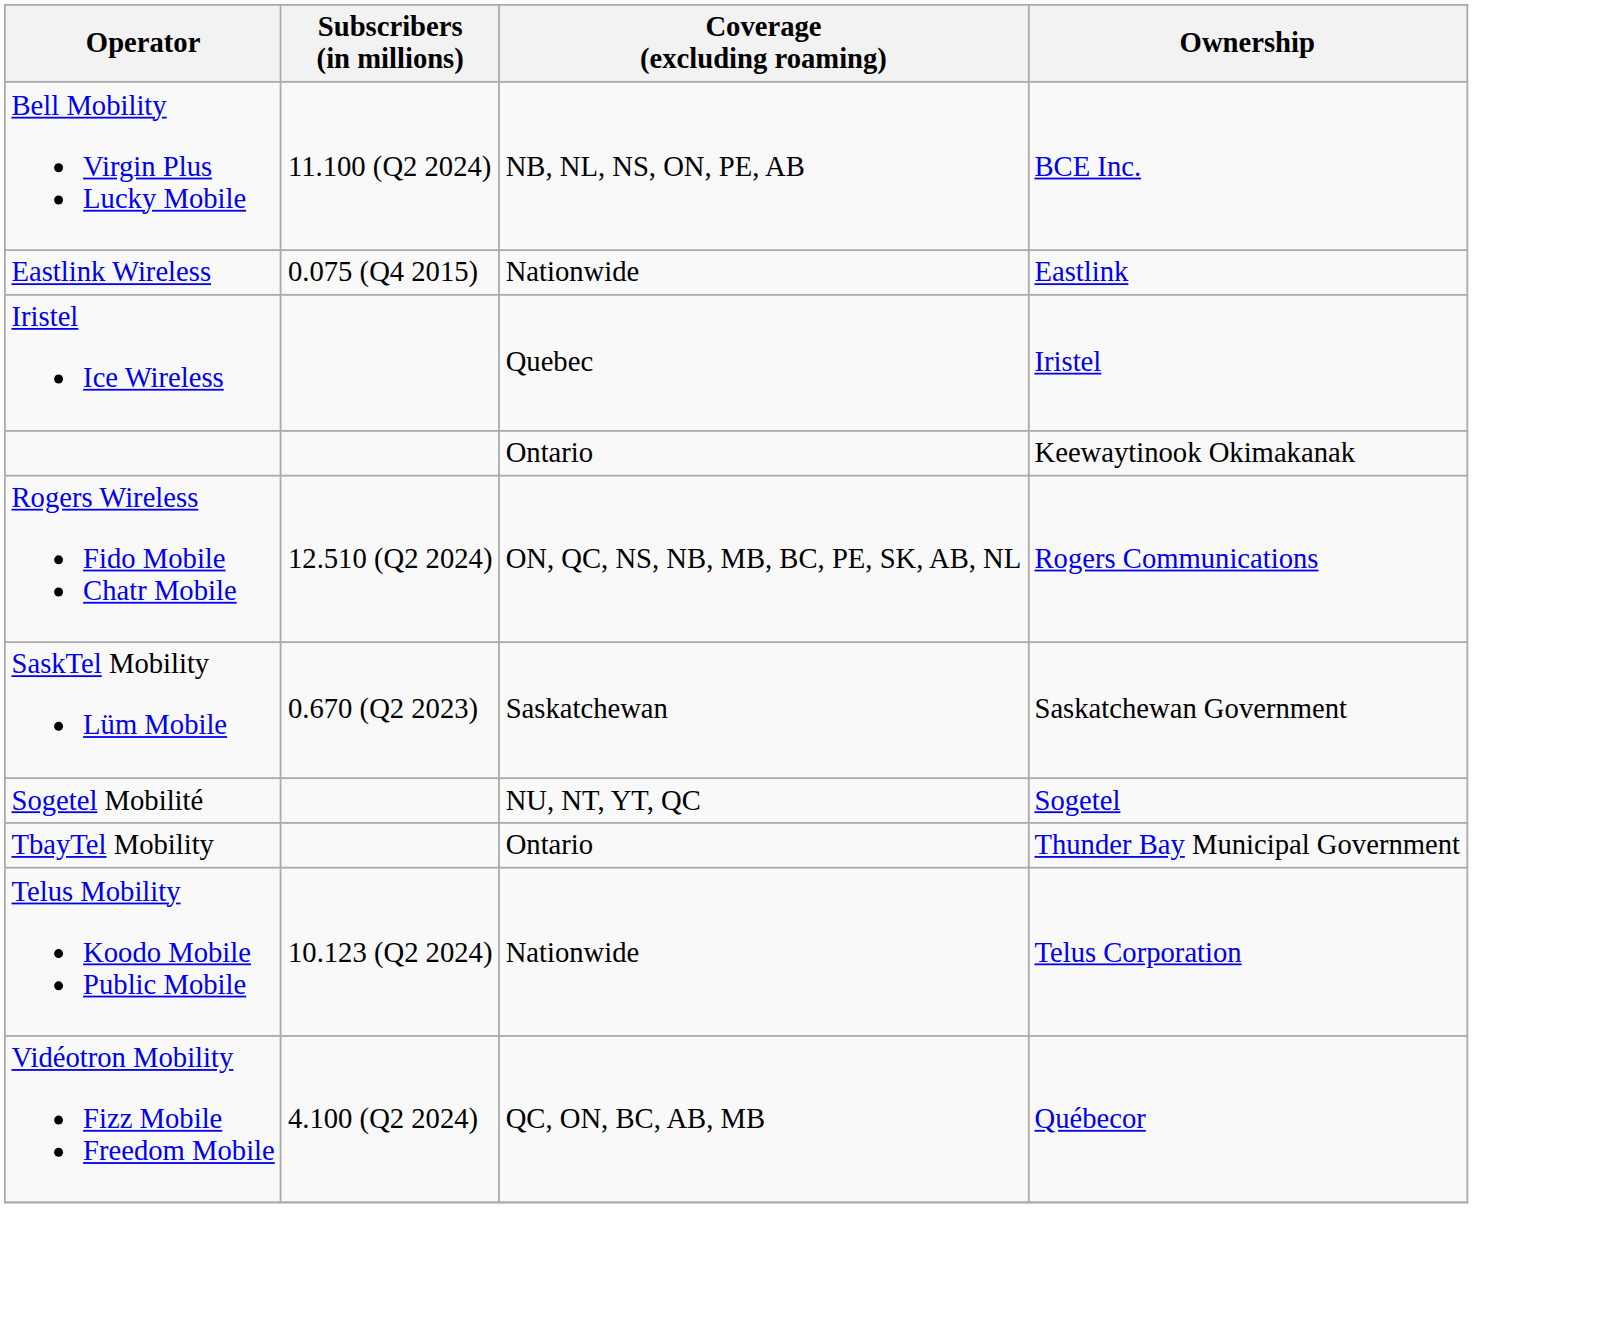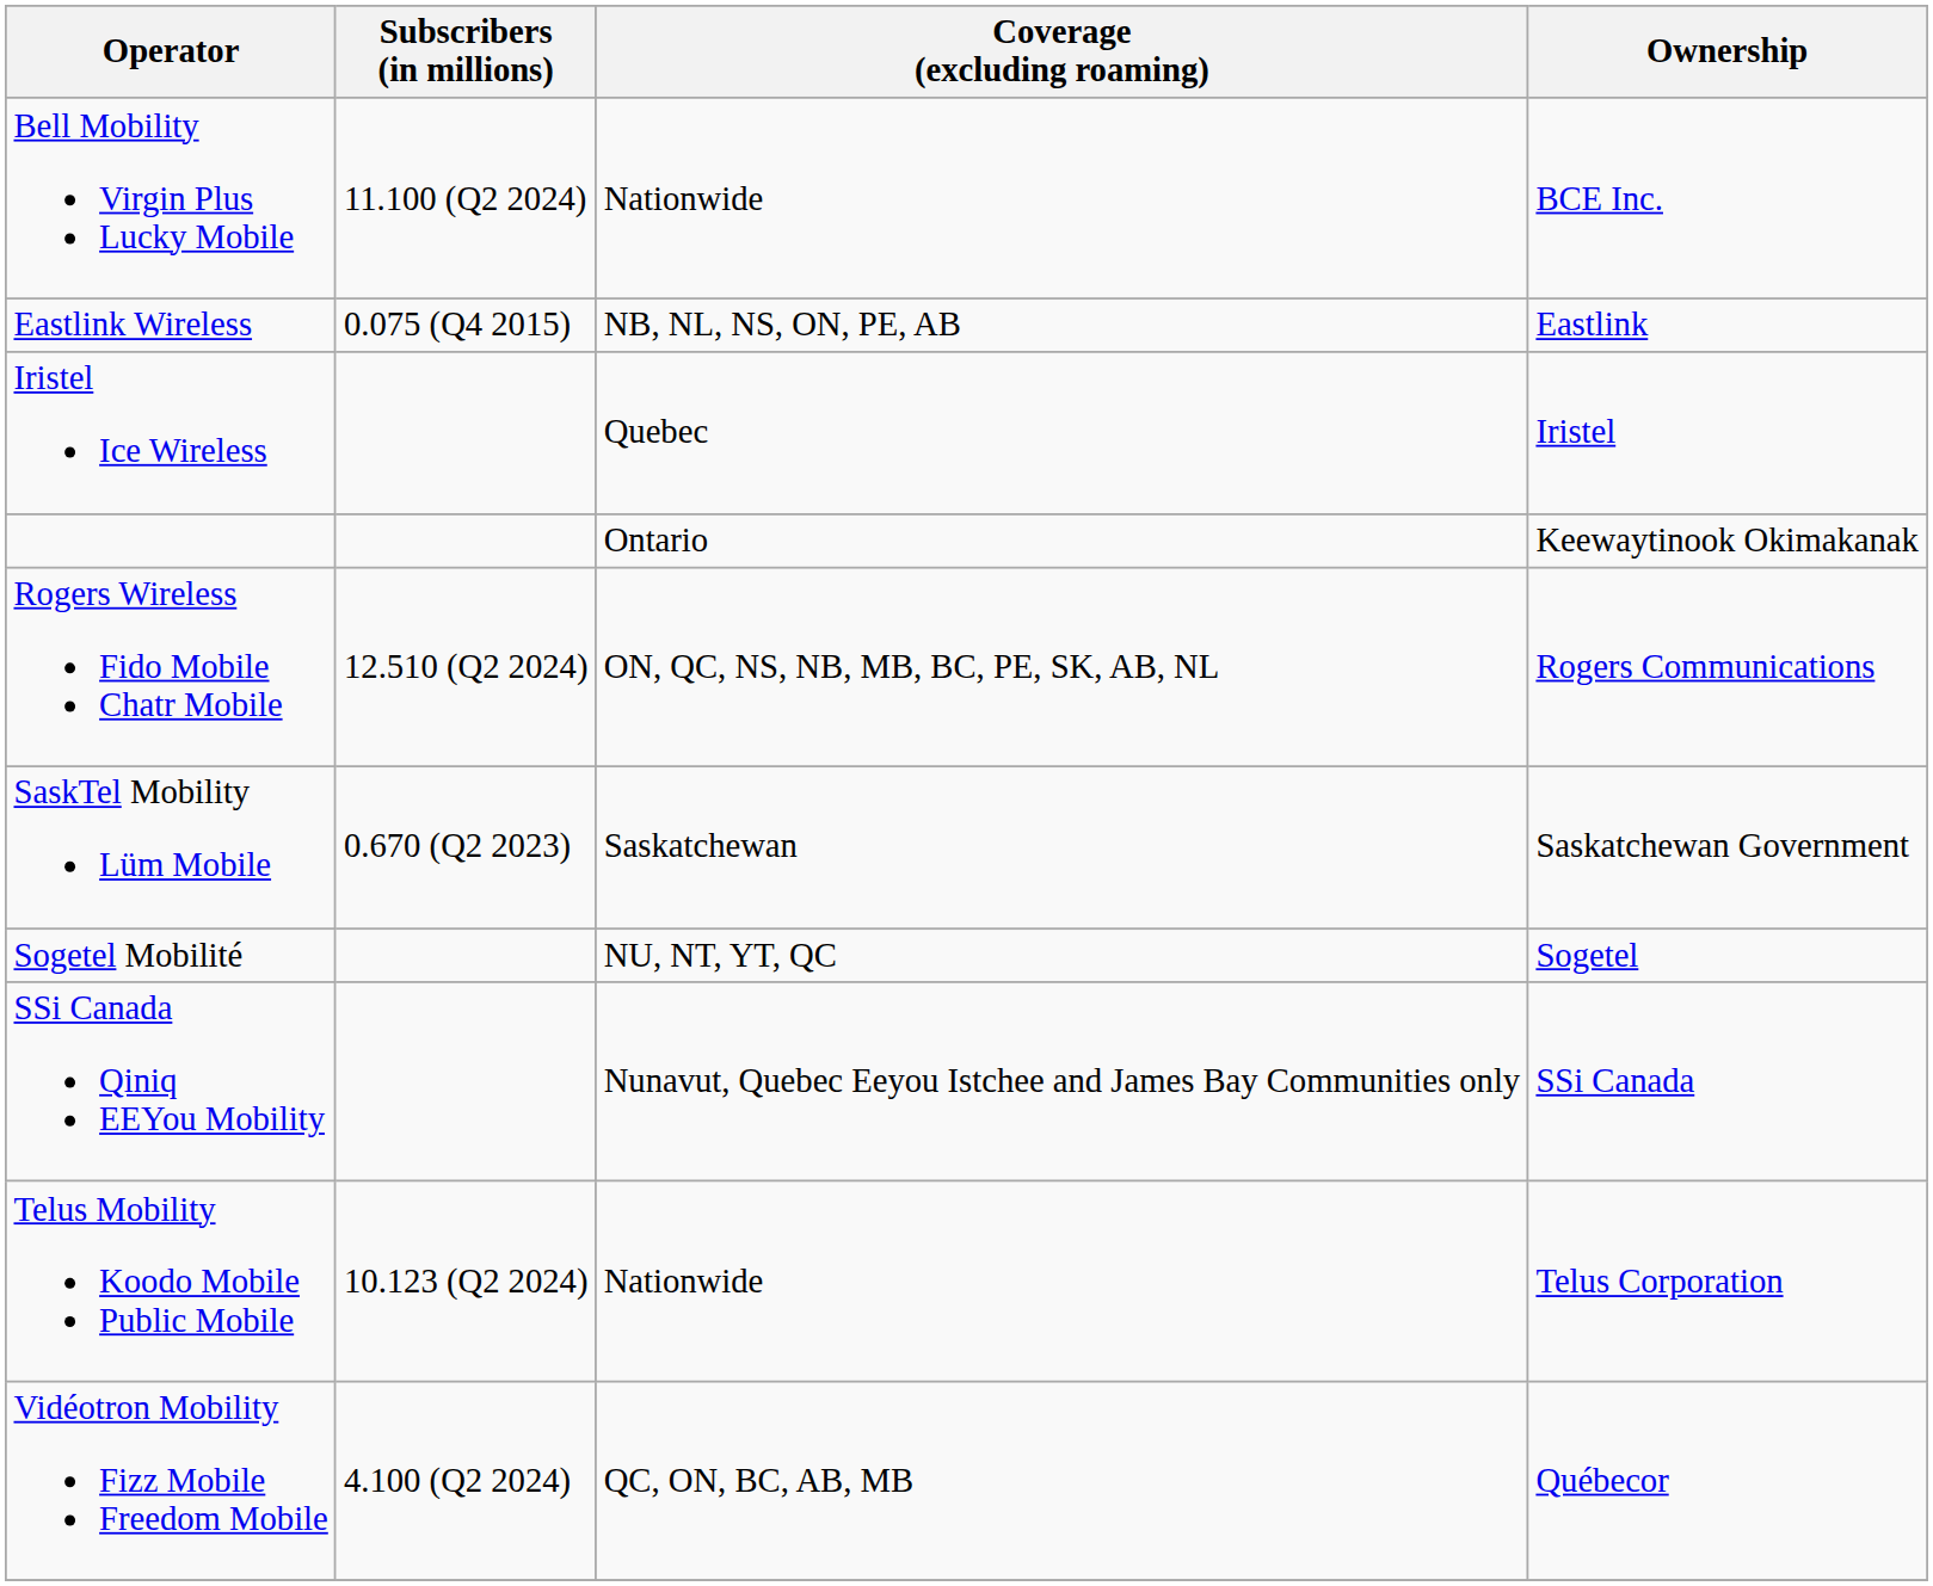Bell Mobility Virgin Plus Lucky Mobile | Coverage (excluding roaming): NB, NL, NS, ON, PE, AB -> Nationwide
Eastlink Wireless | Coverage (excluding roaming): Nationwide -> NB, NL, NS, ON, PE, AB
+ row: SSi Canada Qiniq EEYou Mobility | Nunavut, Quebec Eeyou Istchee and James Bay Communities only | SSi Canada
- row: TbayTel Mobility | Ontario | Thunder Bay Municipal Government
